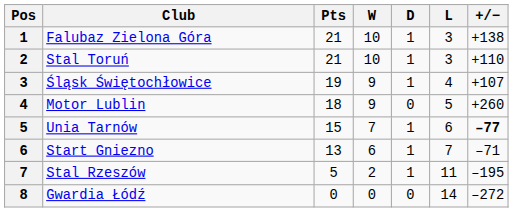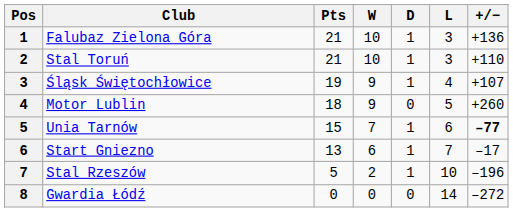Falubaz Zielona Góra | +/−: +138 -> +136
Start Gniezno | +/−: –71 -> –17
Stal Rzeszów | L: 11 -> 10
Stal Rzeszów | +/−: –195 -> –196
